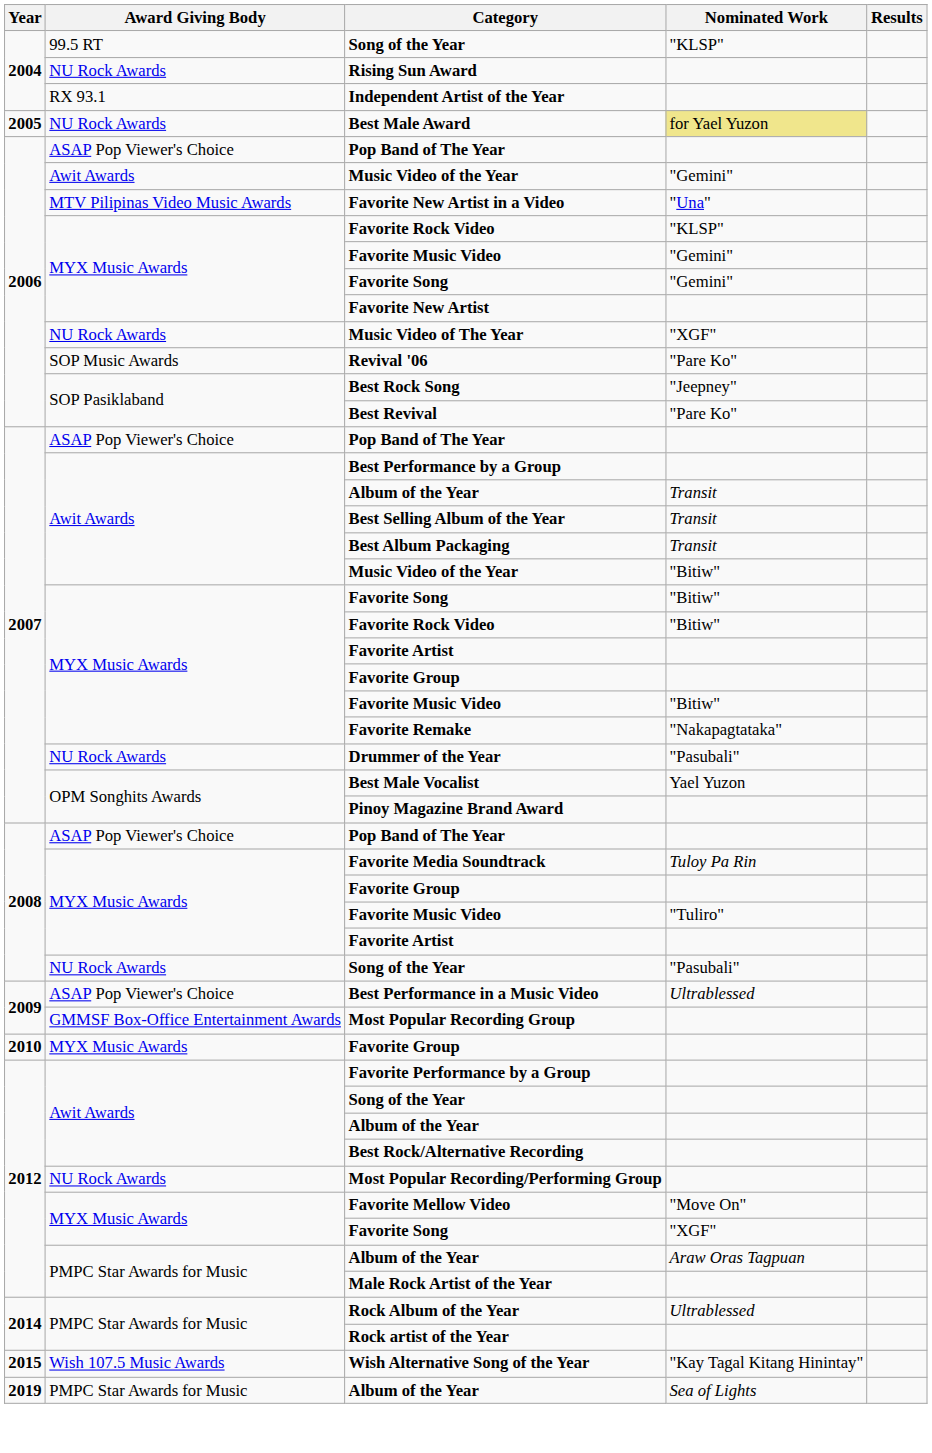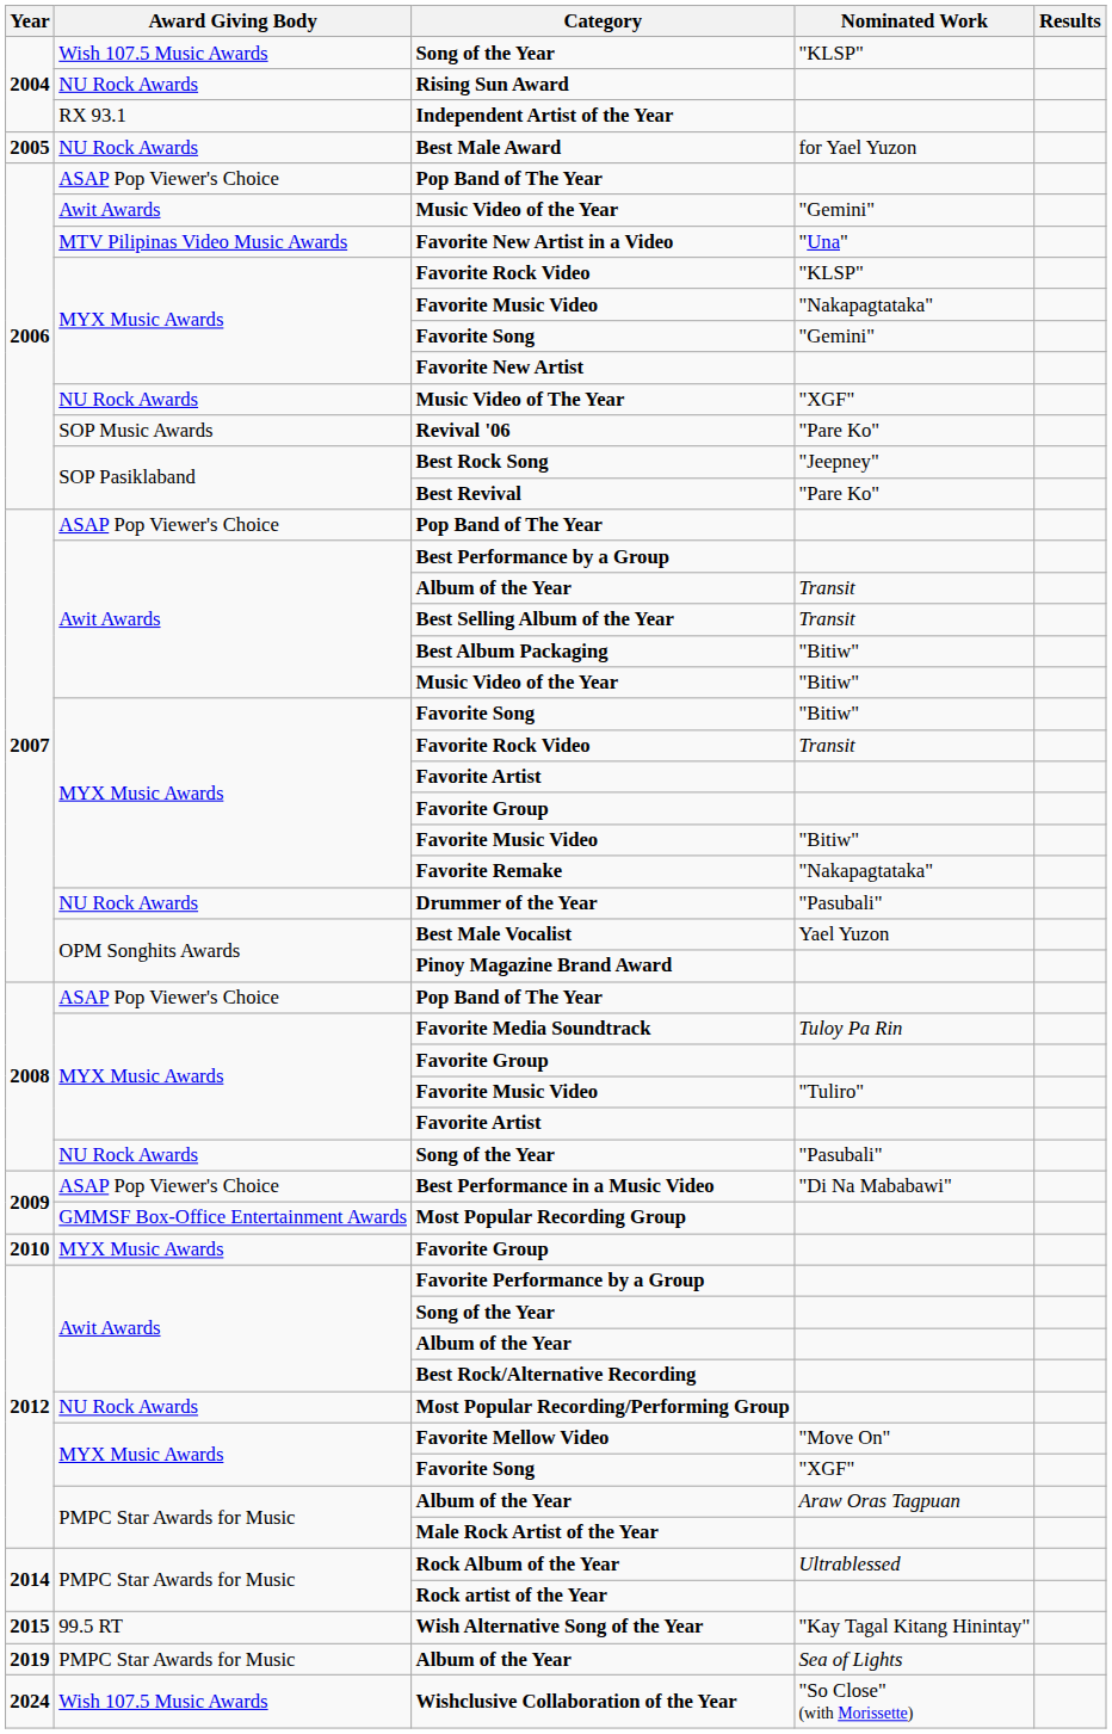2004 / Song of the Year | Award Giving Body: 99.5 RT -> Wish 107.5 Music Awards
Best Male Award | Nominated Work: khaki background -> no background
2006 / Favorite Music Video | Nominated Work: "Gemini" -> "Nakapagtataka"
Best Album Packaging | Nominated Work: Transit -> "Bitiw"
2007 / Favorite Rock Video | Nominated Work: "Bitiw" -> Transit
Best Performance in a Music Video | Nominated Work: Ultrablessed -> "Di Na Mababawi"
Wish Alternative Song of the Year | Award Giving Body: Wish 107.5 Music Awards -> 99.5 RT
+ row: 2024 | Wish 107.5 Music Awards | Wishclusive Collaboration of the Year | "So Close" (with Morissette)
